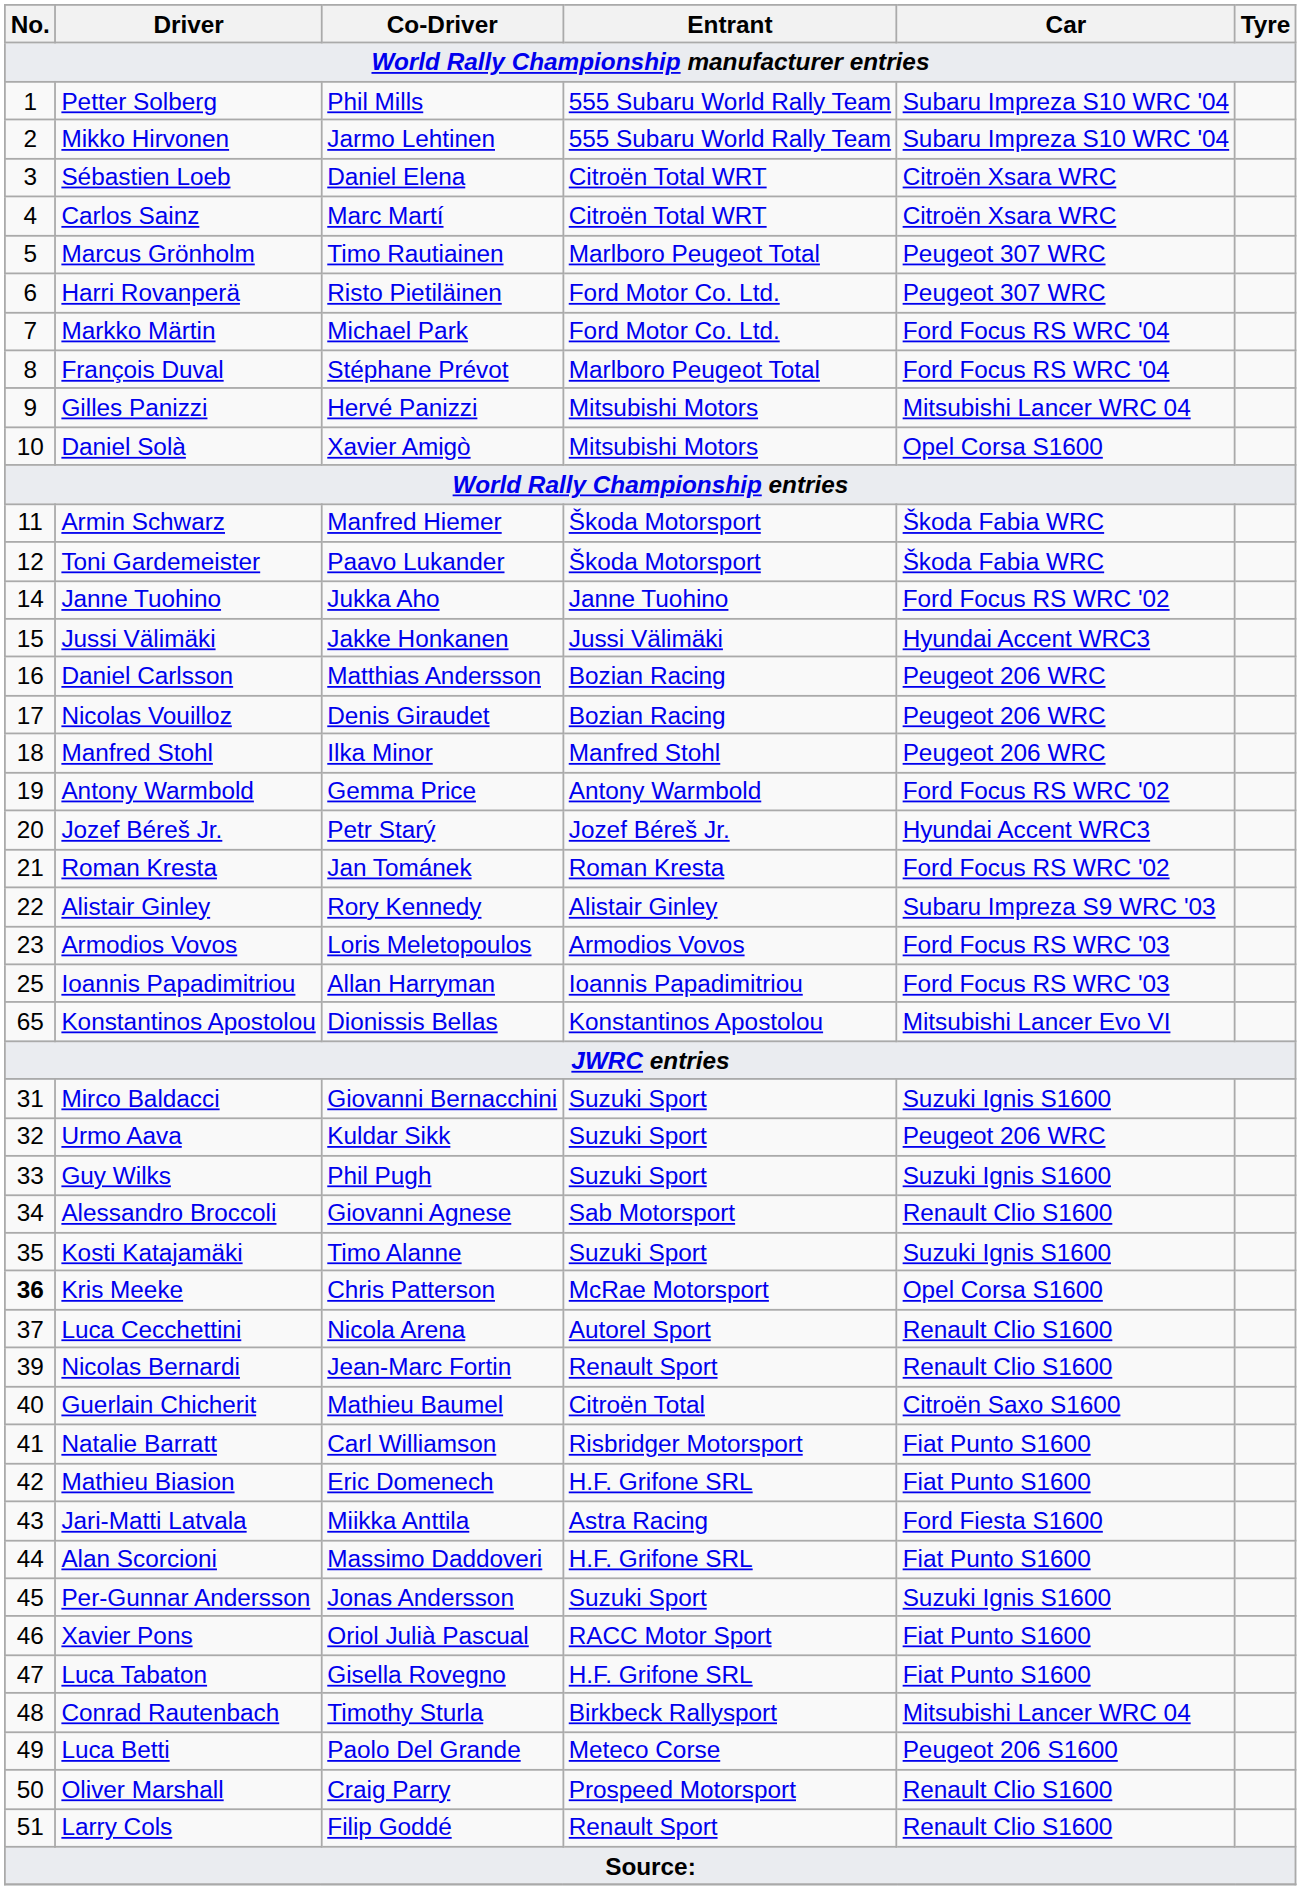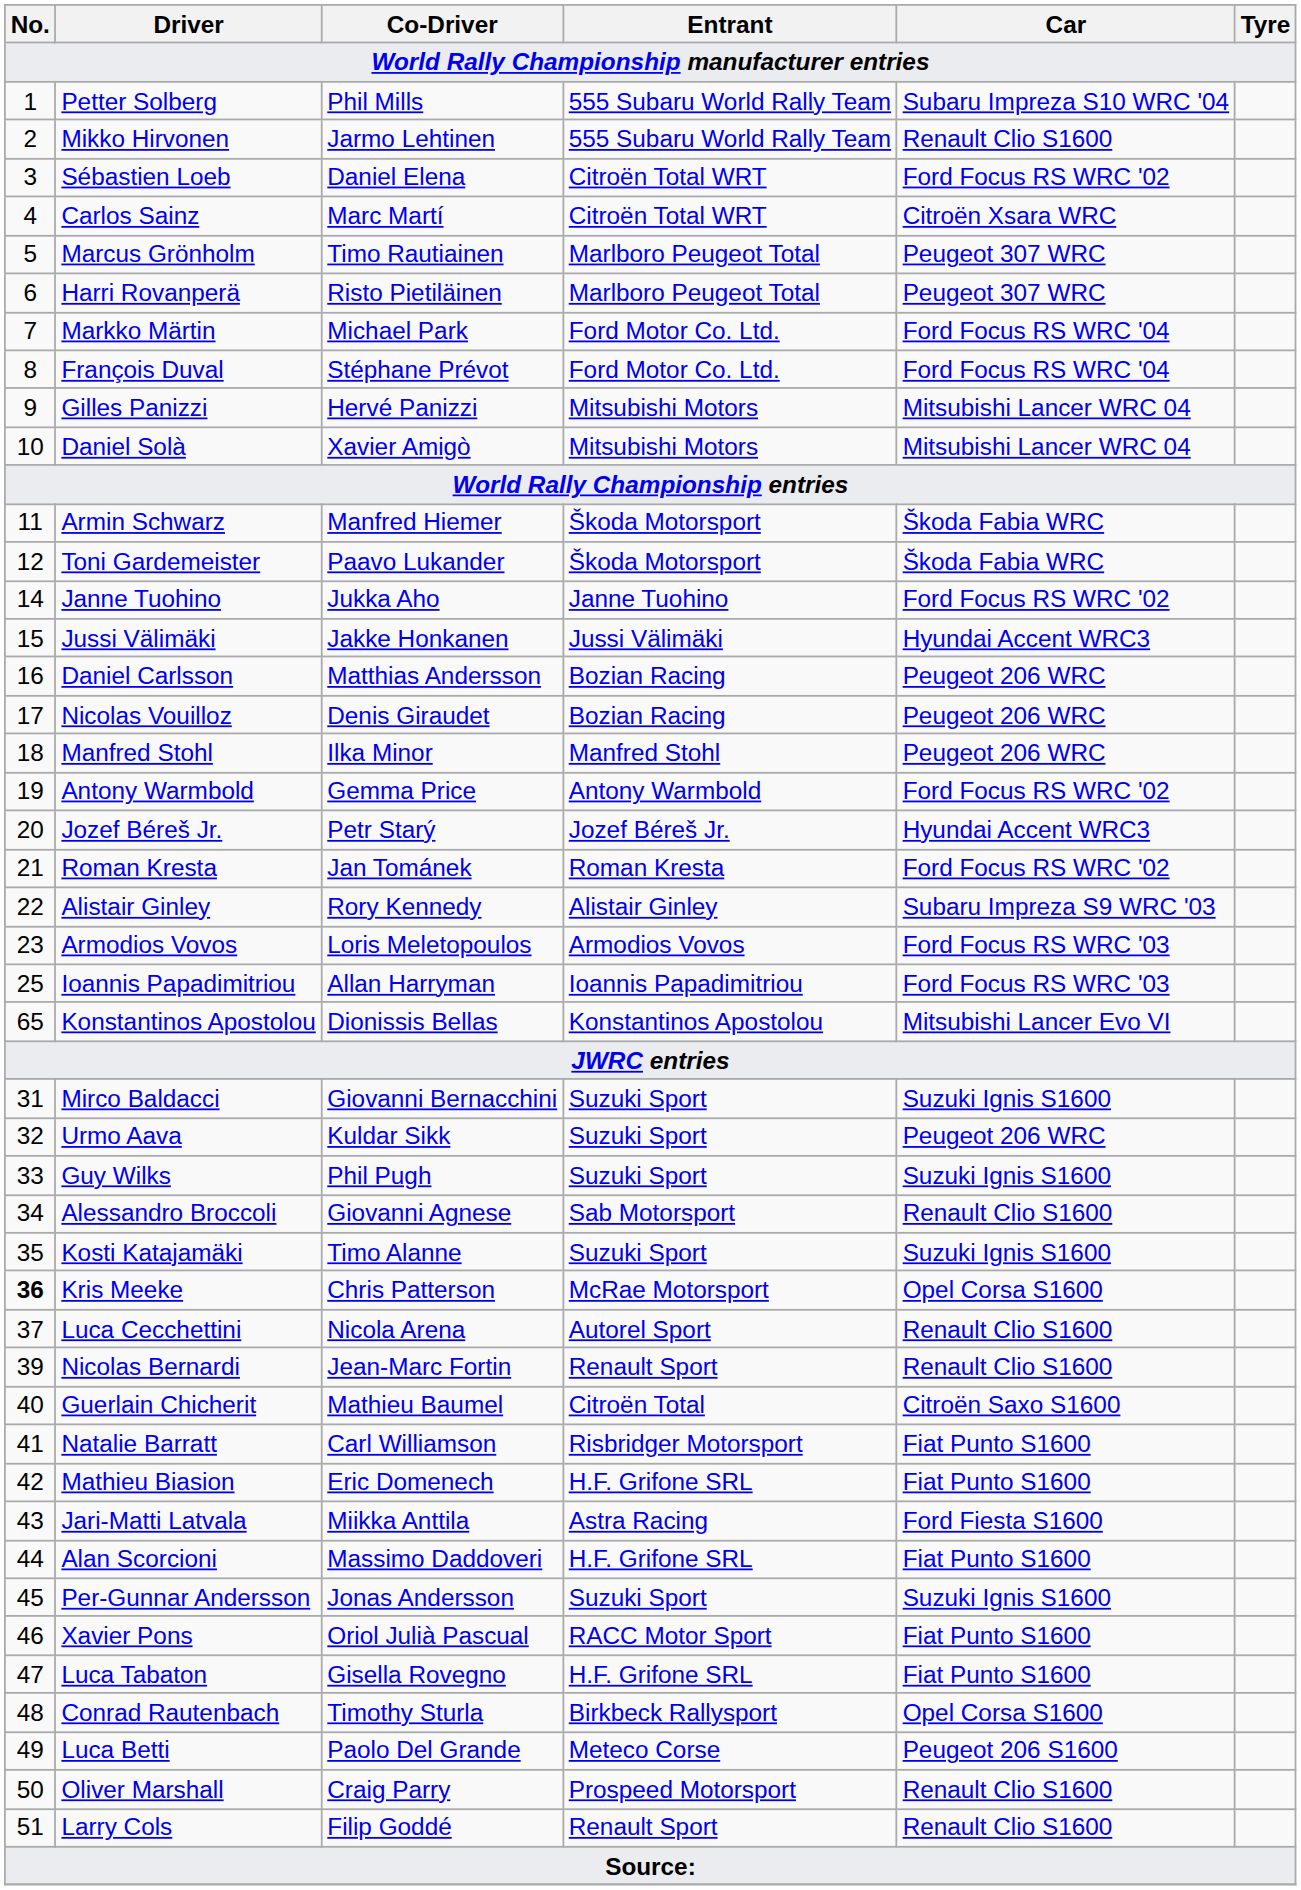Mikko Hirvonen | Car: Subaru Impreza S10 WRC '04 -> Renault Clio S1600
Sébastien Loeb | Car: Citroën Xsara WRC -> Ford Focus RS WRC '02
Harri Rovanperä | Entrant: Ford Motor Co. Ltd. -> Marlboro Peugeot Total
François Duval | Entrant: Marlboro Peugeot Total -> Ford Motor Co. Ltd.
Daniel Solà | Car: Opel Corsa S1600 -> Mitsubishi Lancer WRC 04
Conrad Rautenbach | Car: Mitsubishi Lancer WRC 04 -> Opel Corsa S1600
